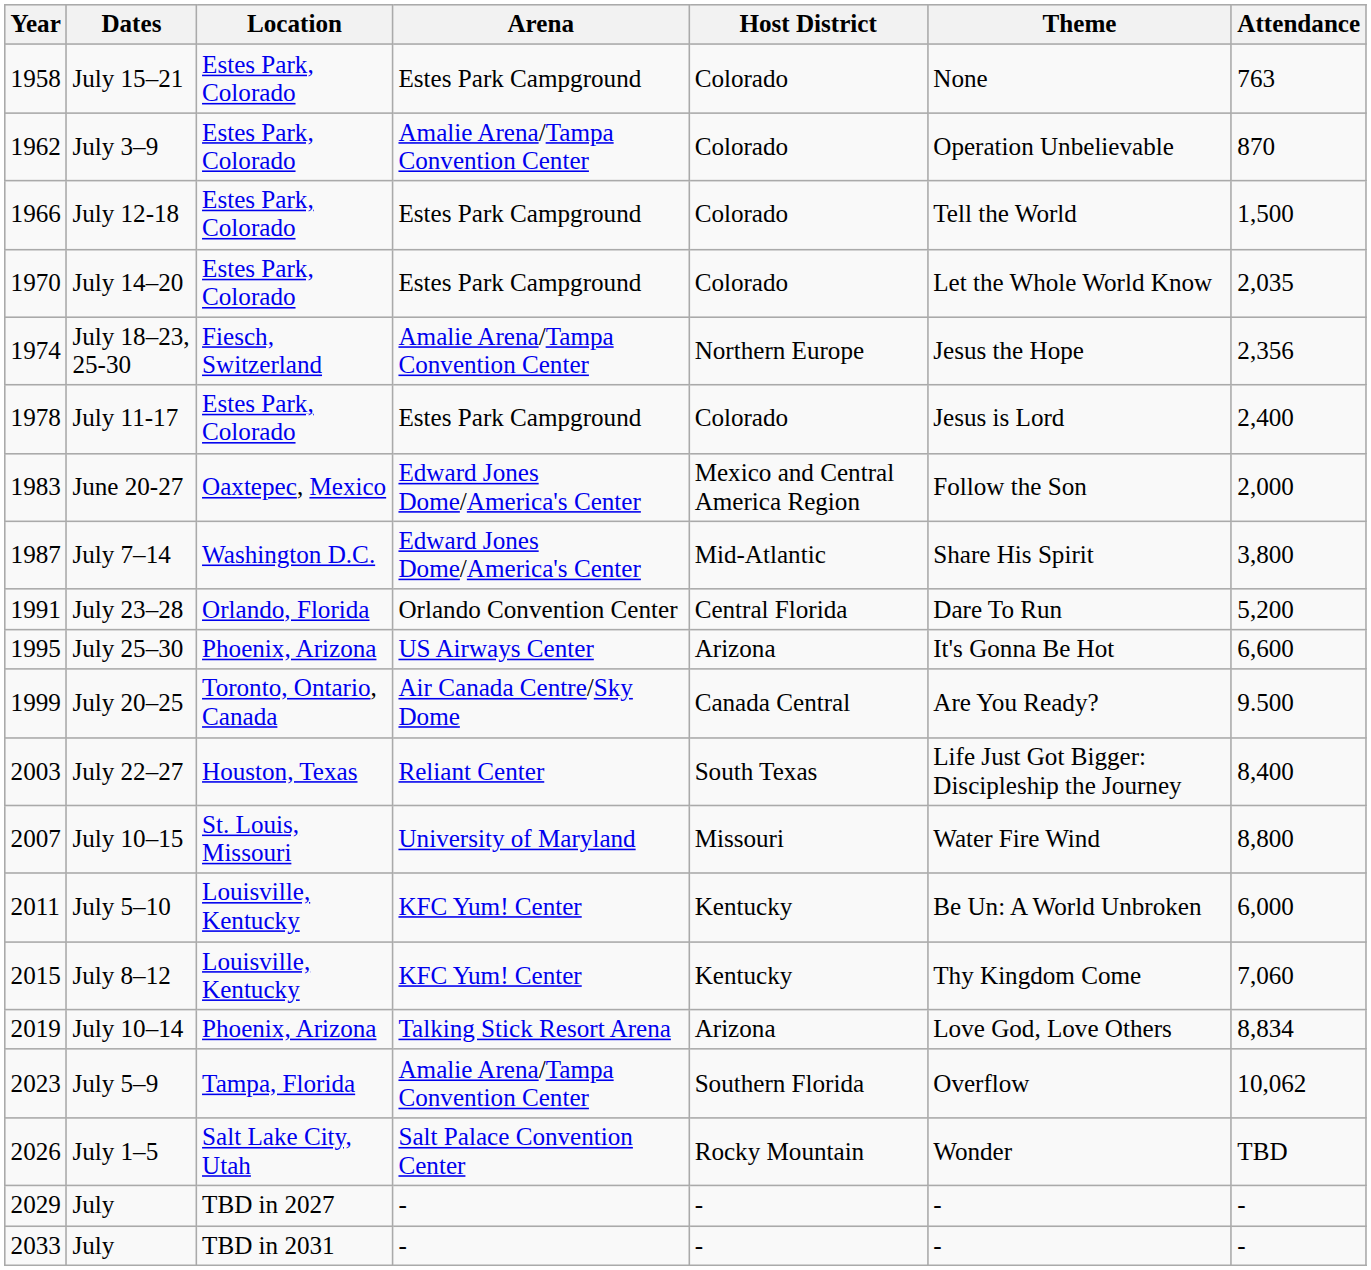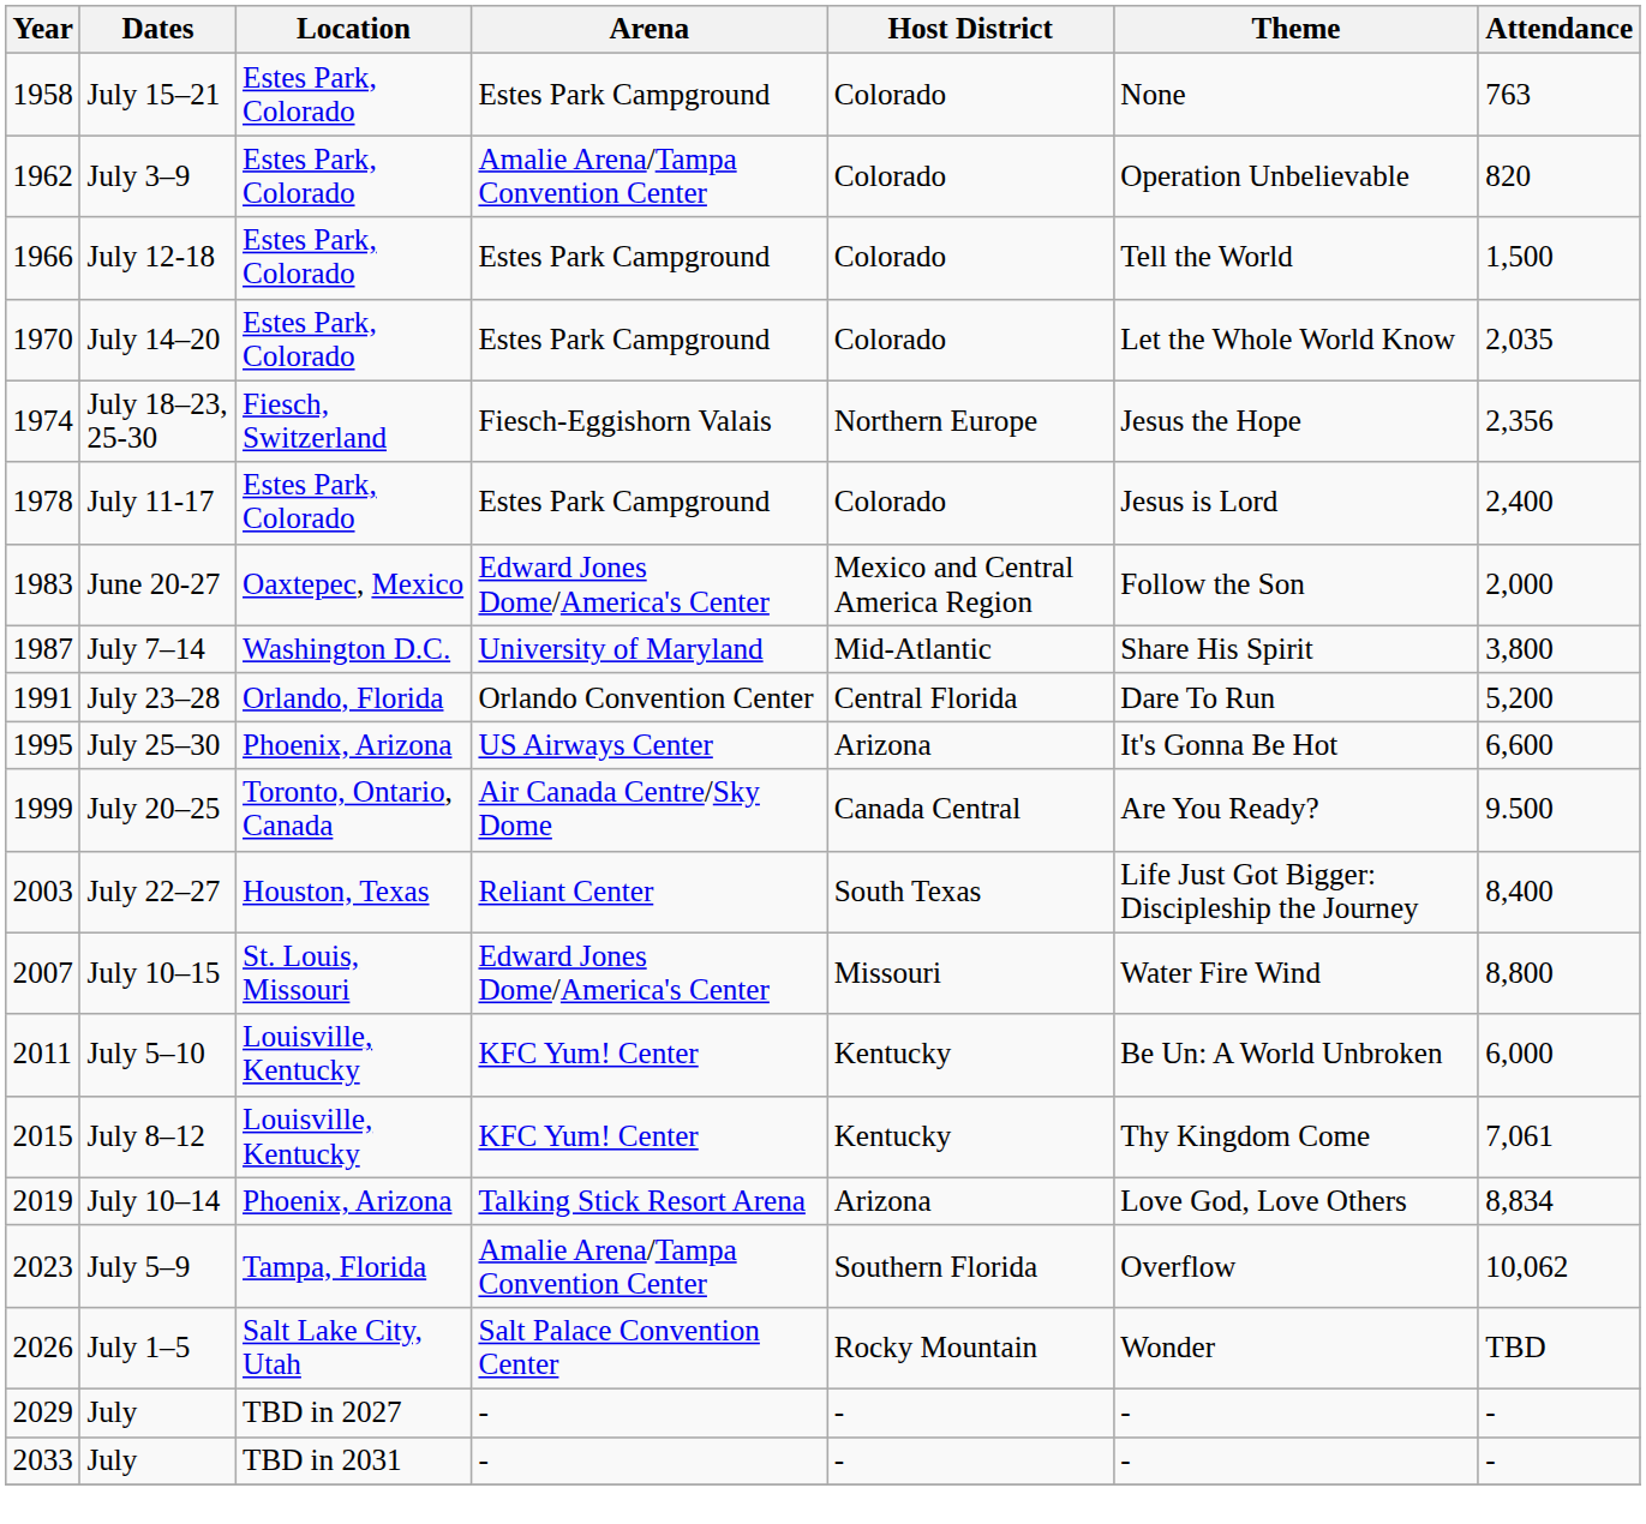July 3–9 | Attendance: 870 -> 820
July 18–23, 25-30 | Arena: Amalie Arena/Tampa Convention Center -> Fiesch-Eggishorn Valais
July 7–14 | Arena: Edward Jones Dome/America's Center -> University of Maryland
July 10–15 | Arena: University of Maryland -> Edward Jones Dome/America's Center
July 8–12 | Attendance: 7,060 -> 7,061
